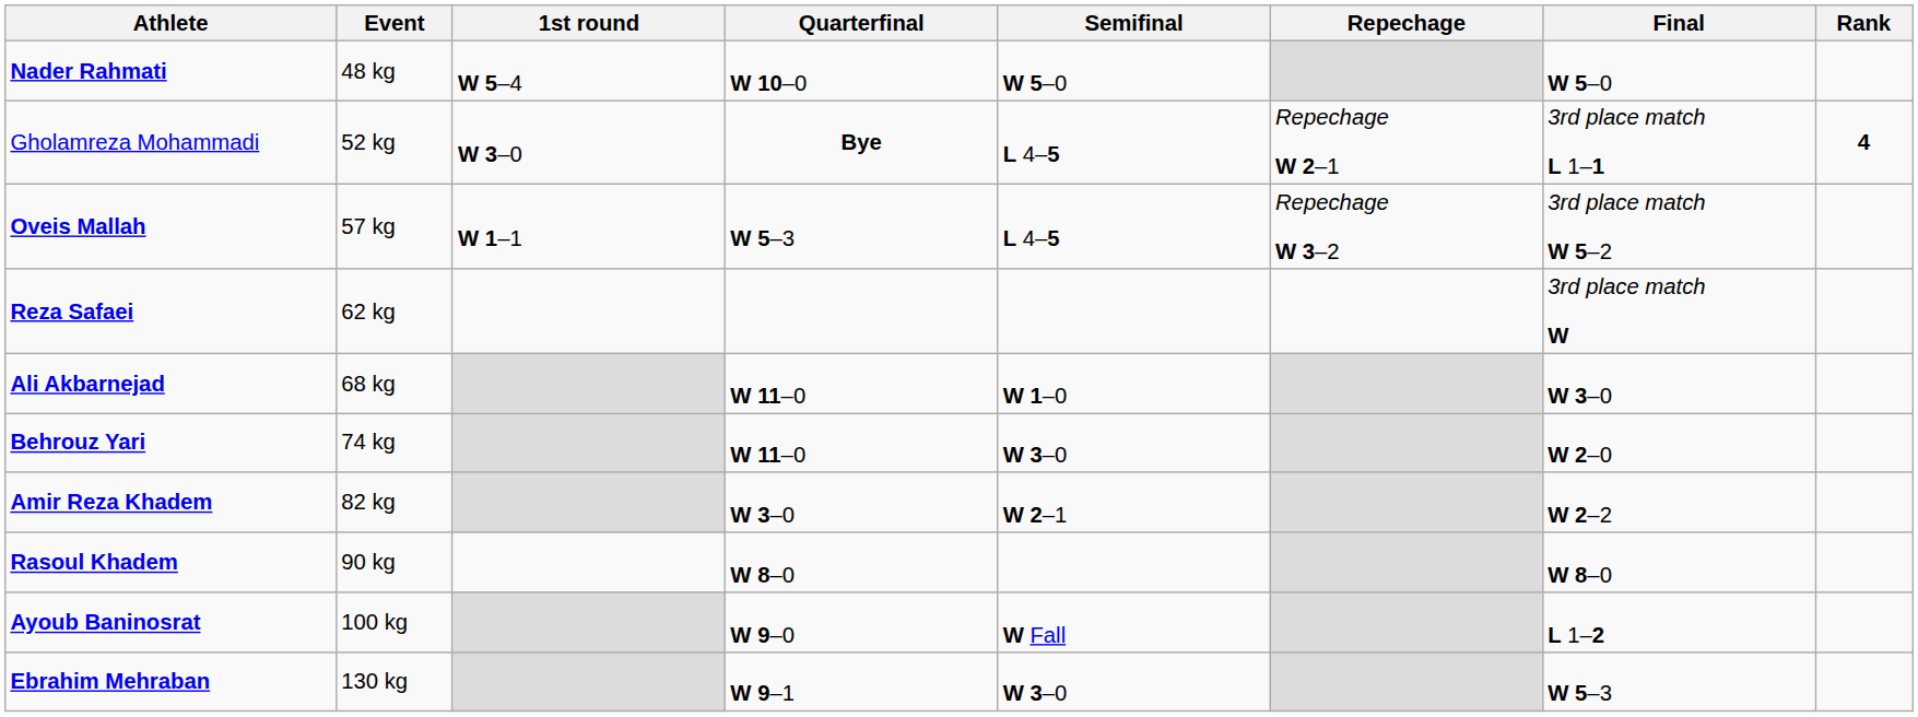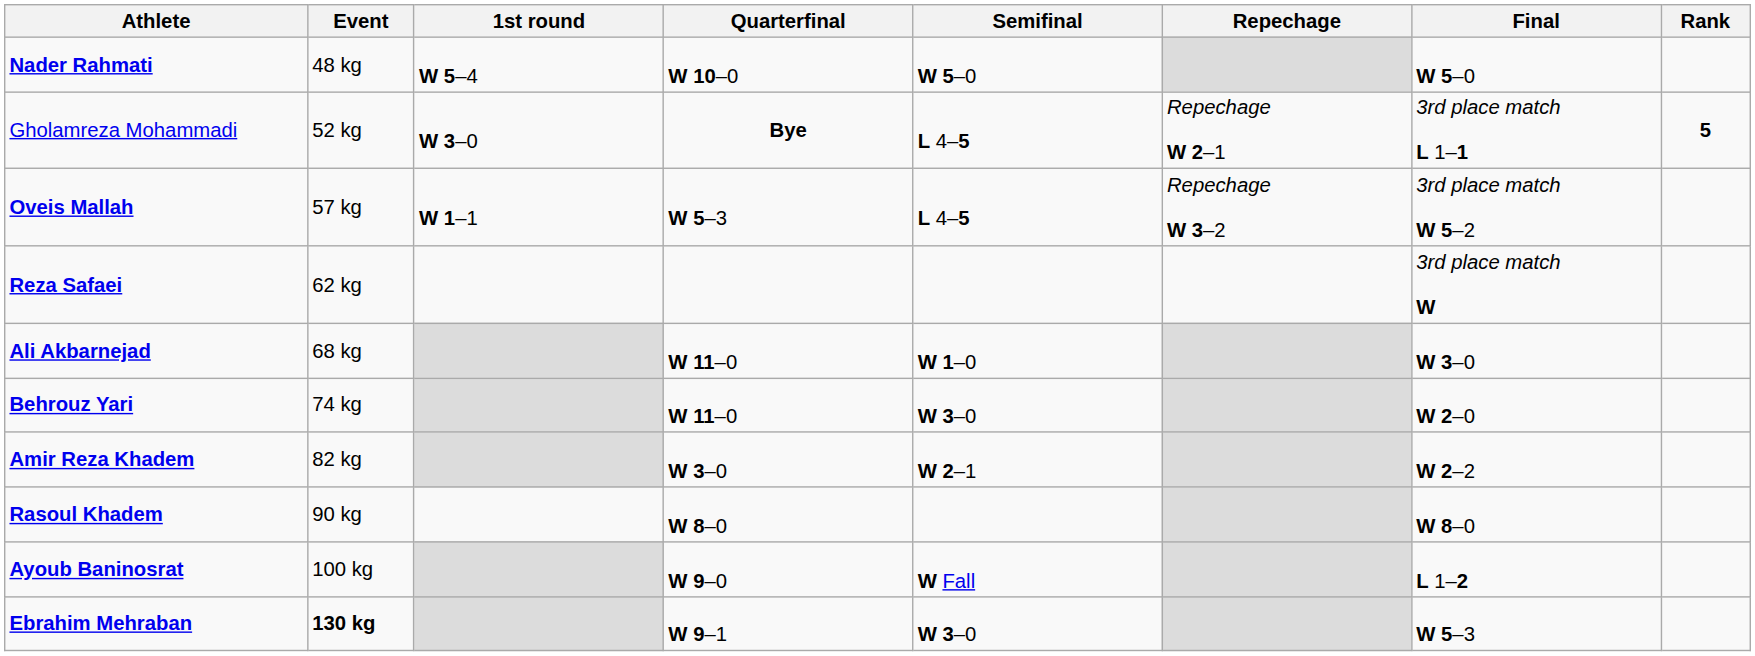Gholamreza Mohammadi | Rank: 4 -> 5
Ebrahim Mehraban | Event: normal -> bold
